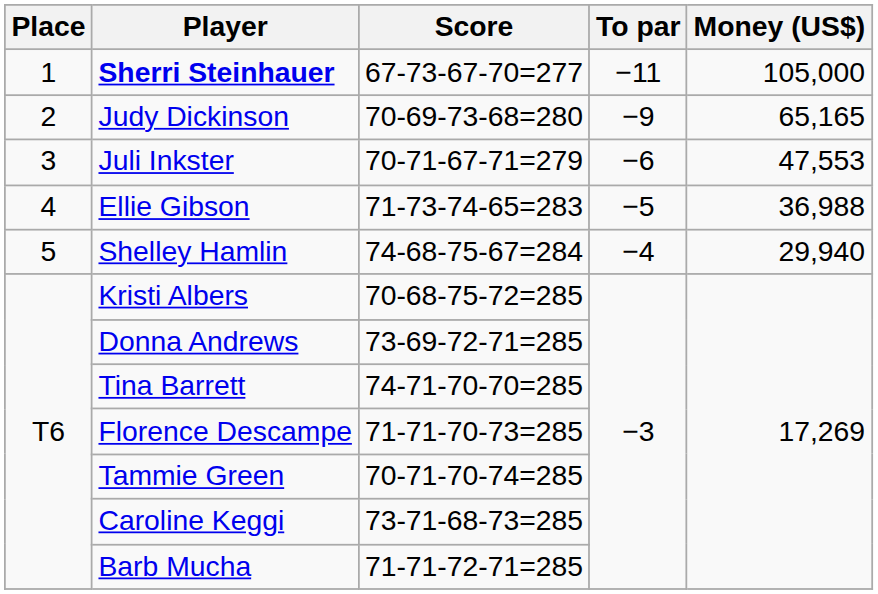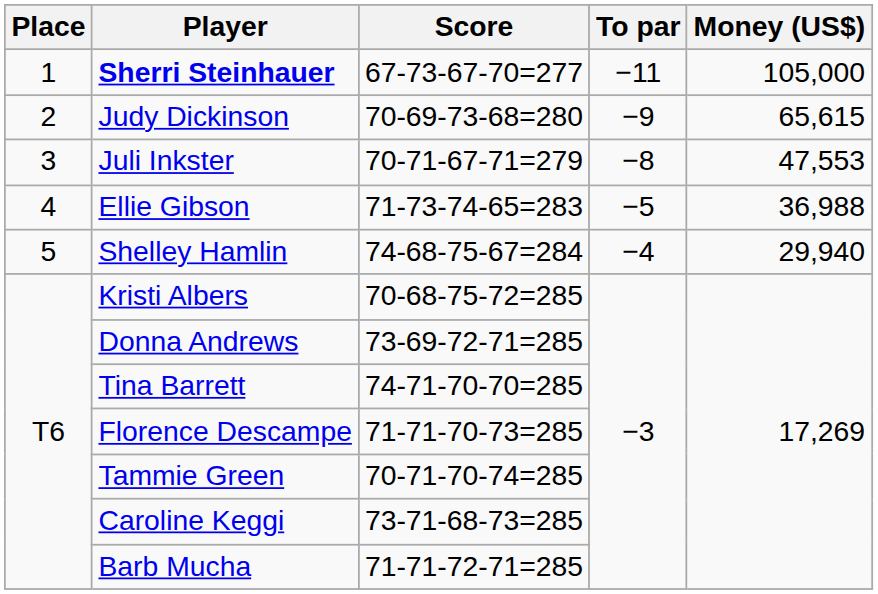Judy Dickinson | Money (US$): 65,165 -> 65,615
Juli Inkster | To par: −6 -> −8
